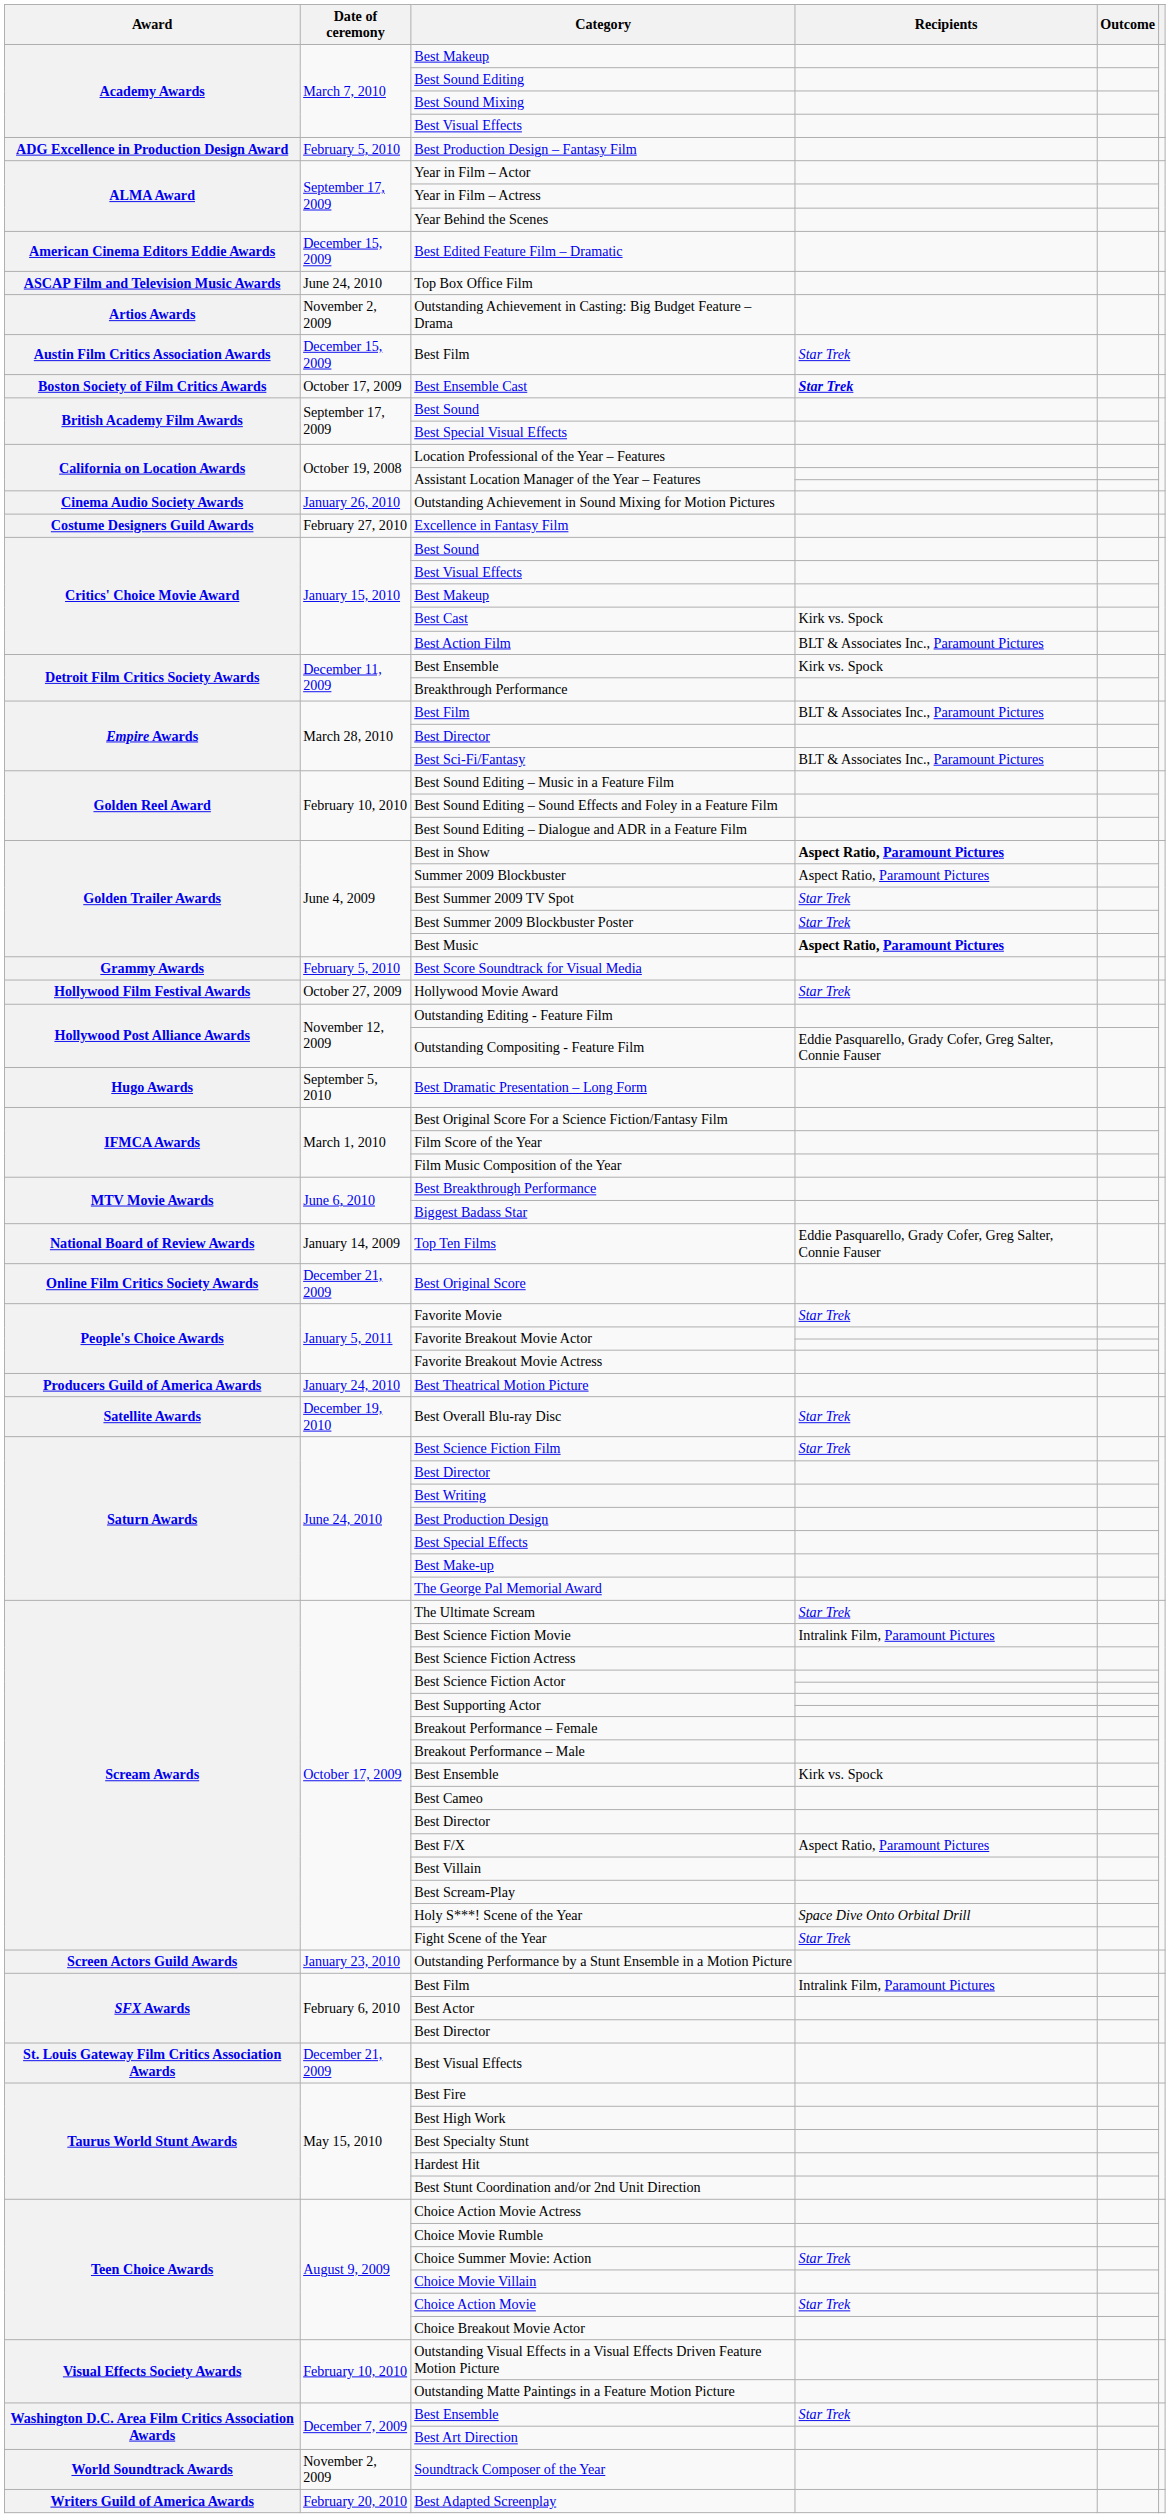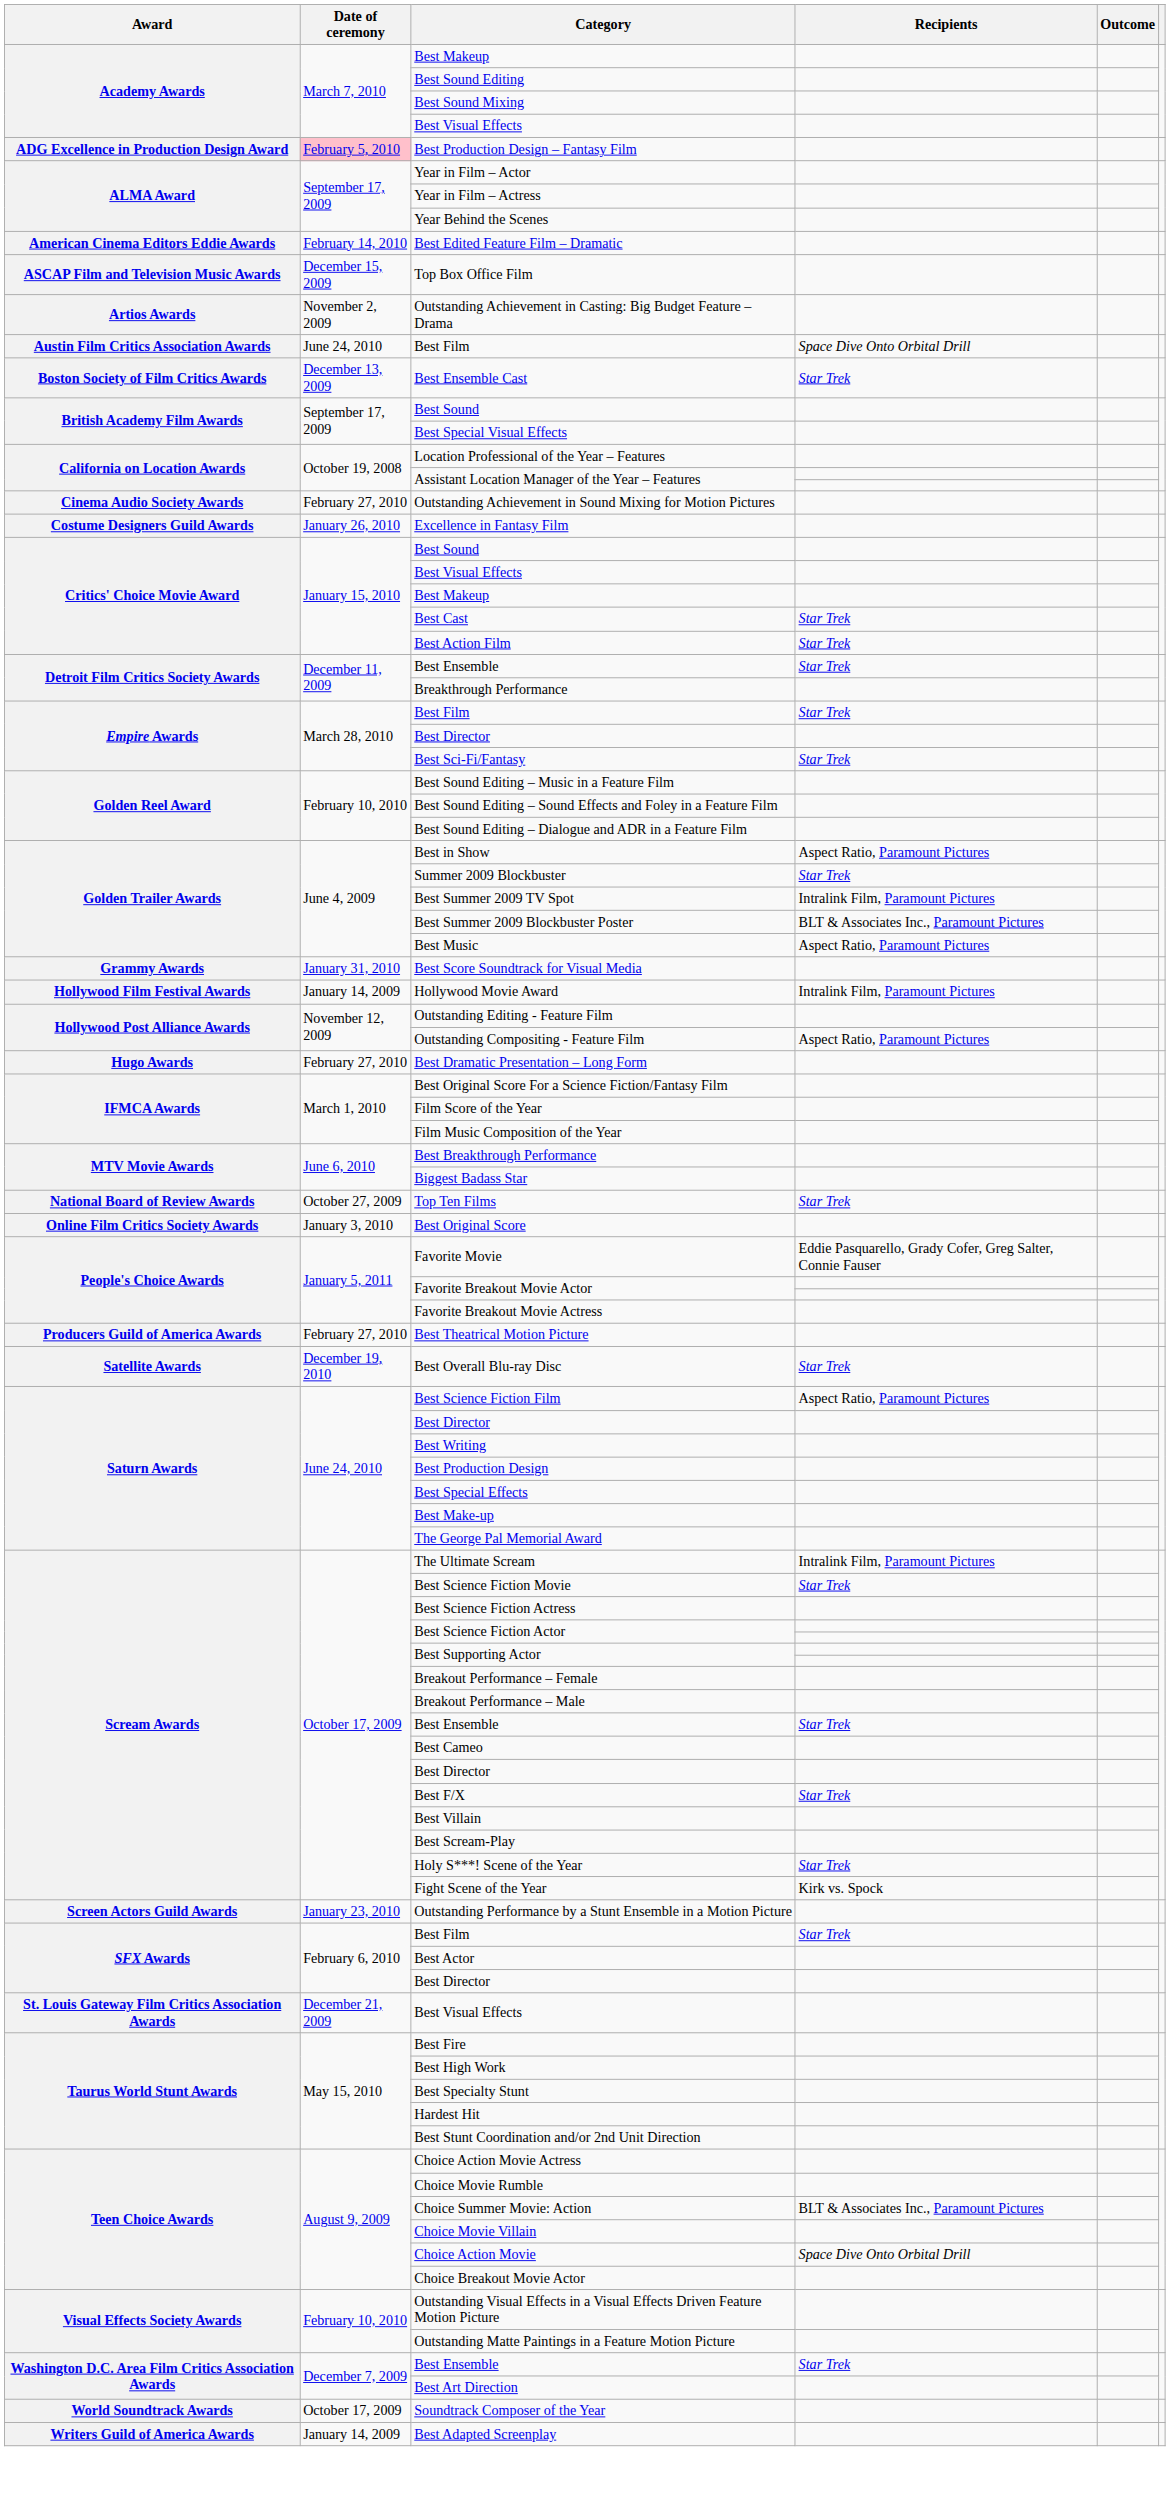Best Production Design – Fantasy Film | Date of ceremony: no background -> pink background
Best Edited Feature Film – Dramatic | Date of ceremony: December 15, 2009 -> February 14, 2010
Top Box Office Film | Date of ceremony: June 24, 2010 -> December 15, 2009
Austin Film Critics Association Awards / Best Film | Date of ceremony: December 15, 2009 -> June 24, 2010
Austin Film Critics Association Awards / Best Film | Recipients: Star Trek -> Space Dive Onto Orbital Drill
Best Ensemble Cast | Date of ceremony: October 17, 2009 -> December 13, 2009
Best Ensemble Cast | Recipients: bold -> normal
Outstanding Achievement in Sound Mixing for Motion Pictures | Date of ceremony: January 26, 2010 -> February 27, 2010
Excellence in Fantasy Film | Date of ceremony: February 27, 2010 -> January 26, 2010
Best Cast | Recipients: Kirk vs. Spock -> Star Trek
Best Action Film | Recipients: BLT & Associates Inc., Paramount Pictures -> Star Trek
Detroit Film Critics Society Awards / Best Ensemble | Recipients: Kirk vs. Spock -> Star Trek
Empire Awards / Best Film | Recipients: BLT & Associates Inc., Paramount Pictures -> Star Trek
Best Sci-Fi/Fantasy | Recipients: BLT & Associates Inc., Paramount Pictures -> Star Trek
Best in Show | Recipients: bold -> normal
Summer 2009 Blockbuster | Recipients: Aspect Ratio, Paramount Pictures -> Star Trek
Best Summer 2009 TV Spot | Recipients: Star Trek -> Intralink Film, Paramount Pictures
Best Summer 2009 Blockbuster Poster | Recipients: Star Trek -> BLT & Associates Inc., Paramount Pictures
Best Music | Recipients: bold -> normal
Best Score Soundtrack for Visual Media | Date of ceremony: February 5, 2010 -> January 31, 2010
Hollywood Movie Award | Date of ceremony: October 27, 2009 -> January 14, 2009
Hollywood Movie Award | Recipients: Star Trek -> Intralink Film, Paramount Pictures
Outstanding Compositing - Feature Film | Recipients: Eddie Pasquarello, Grady Cofer, Greg Salter, Connie Fauser -> Aspect Ratio, Paramount Pictures
Best Dramatic Presentation – Long Form | Date of ceremony: September 5, 2010 -> February 27, 2010
Top Ten Films | Date of ceremony: January 14, 2009 -> October 27, 2009
Top Ten Films | Recipients: Eddie Pasquarello, Grady Cofer, Greg Salter, Connie Fauser -> Star Trek
Best Original Score | Date of ceremony: December 21, 2009 -> January 3, 2010
Favorite Movie | Recipients: Star Trek -> Eddie Pasquarello, Grady Cofer, Greg Salter, Connie Fauser
Best Theatrical Motion Picture | Date of ceremony: January 24, 2010 -> February 27, 2010
Best Science Fiction Film | Recipients: Star Trek -> Aspect Ratio, Paramount Pictures
The Ultimate Scream | Recipients: Star Trek -> Intralink Film, Paramount Pictures
Best Science Fiction Movie | Recipients: Intralink Film, Paramount Pictures -> Star Trek
Scream Awards / Best Ensemble | Recipients: Kirk vs. Spock -> Star Trek
Best F/X | Recipients: Aspect Ratio, Paramount Pictures -> Star Trek
Holy S***! Scene of the Year | Recipients: Space Dive Onto Orbital Drill -> Star Trek
Fight Scene of the Year | Recipients: Star Trek -> Kirk vs. Spock
SFX Awards / Best Film | Recipients: Intralink Film, Paramount Pictures -> Star Trek
Choice Summer Movie: Action | Recipients: Star Trek -> BLT & Associates Inc., Paramount Pictures
Choice Action Movie | Recipients: Star Trek -> Space Dive Onto Orbital Drill
Soundtrack Composer of the Year | Date of ceremony: November 2, 2009 -> October 17, 2009
Best Adapted Screenplay | Date of ceremony: February 20, 2010 -> January 14, 2009
